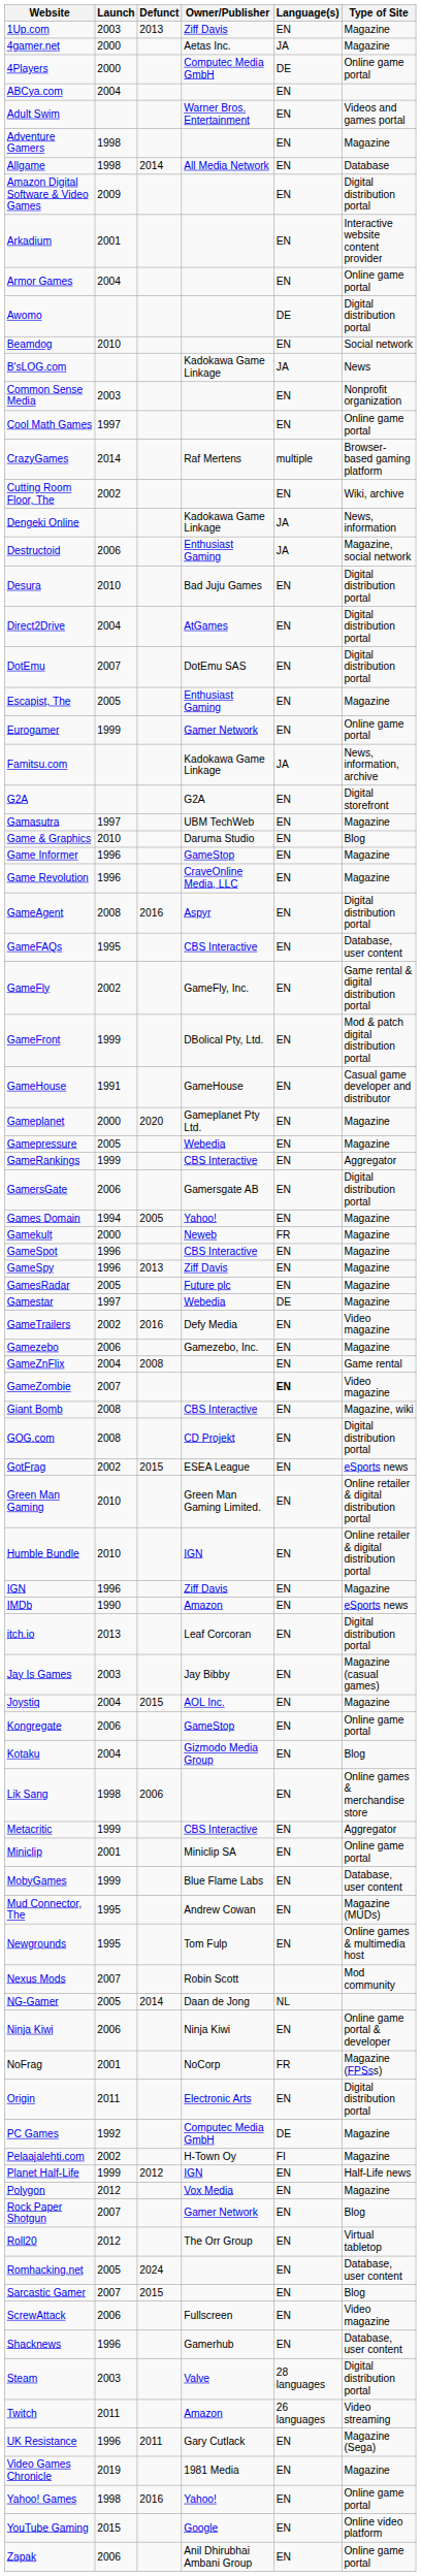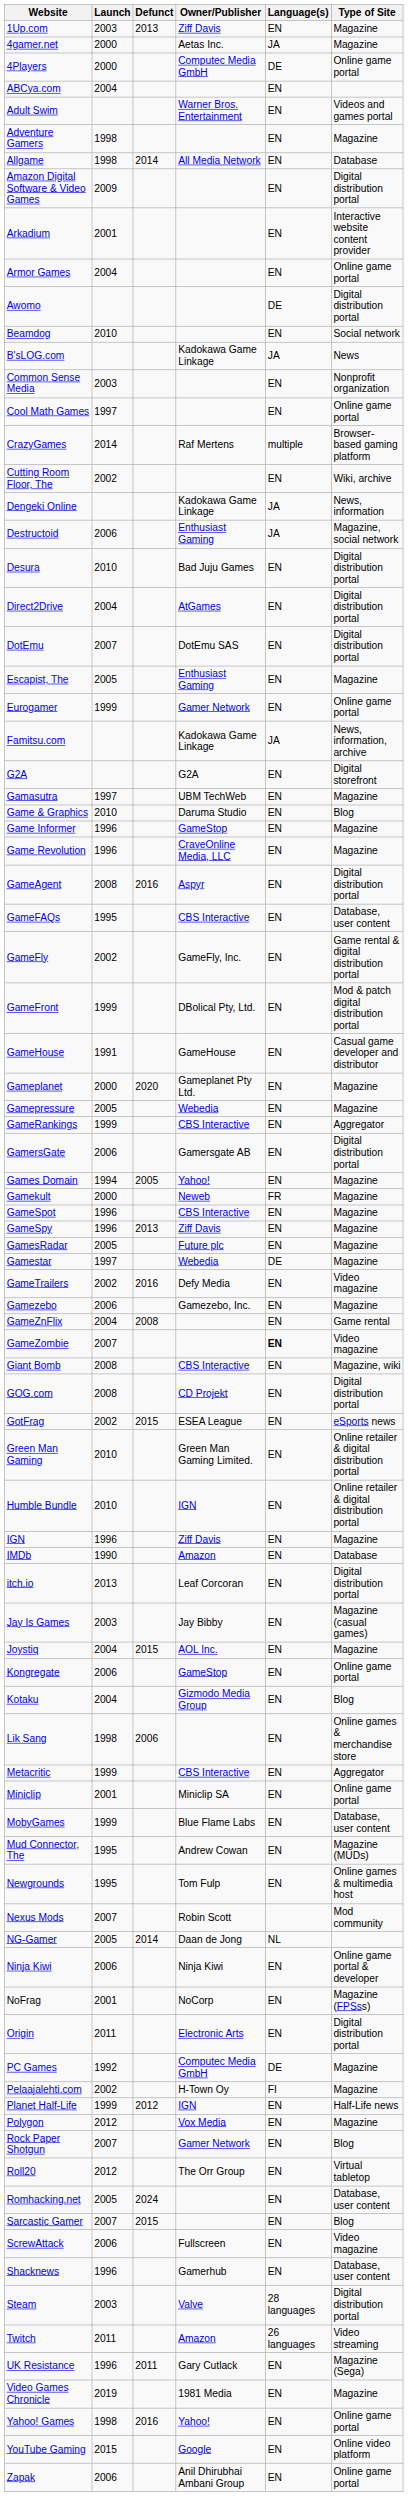IMDb | Type of Site: eSports news -> Database
NoFrag | Language(s): FR -> EN
